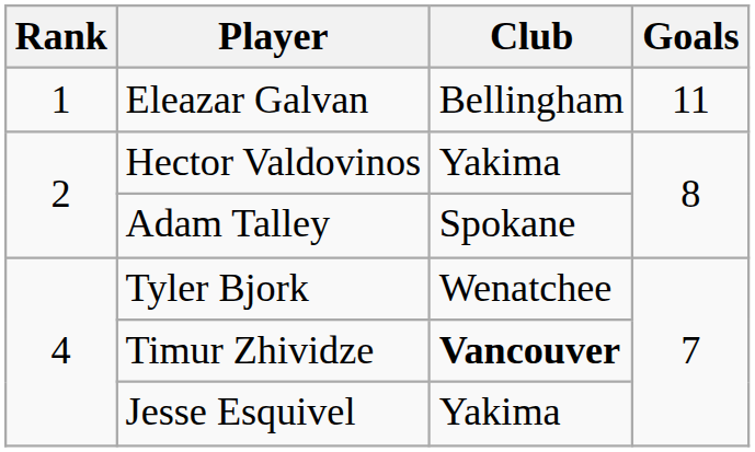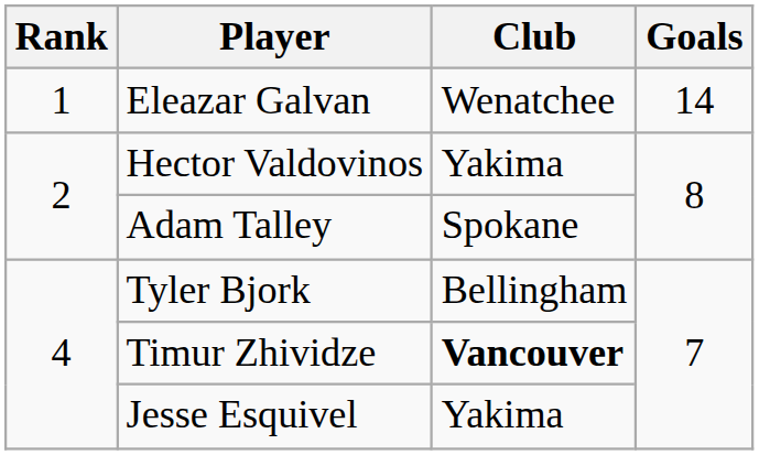Eleazar Galvan | Club: Bellingham -> Wenatchee
Eleazar Galvan | Goals: 11 -> 14
Tyler Bjork | Club: Wenatchee -> Bellingham
